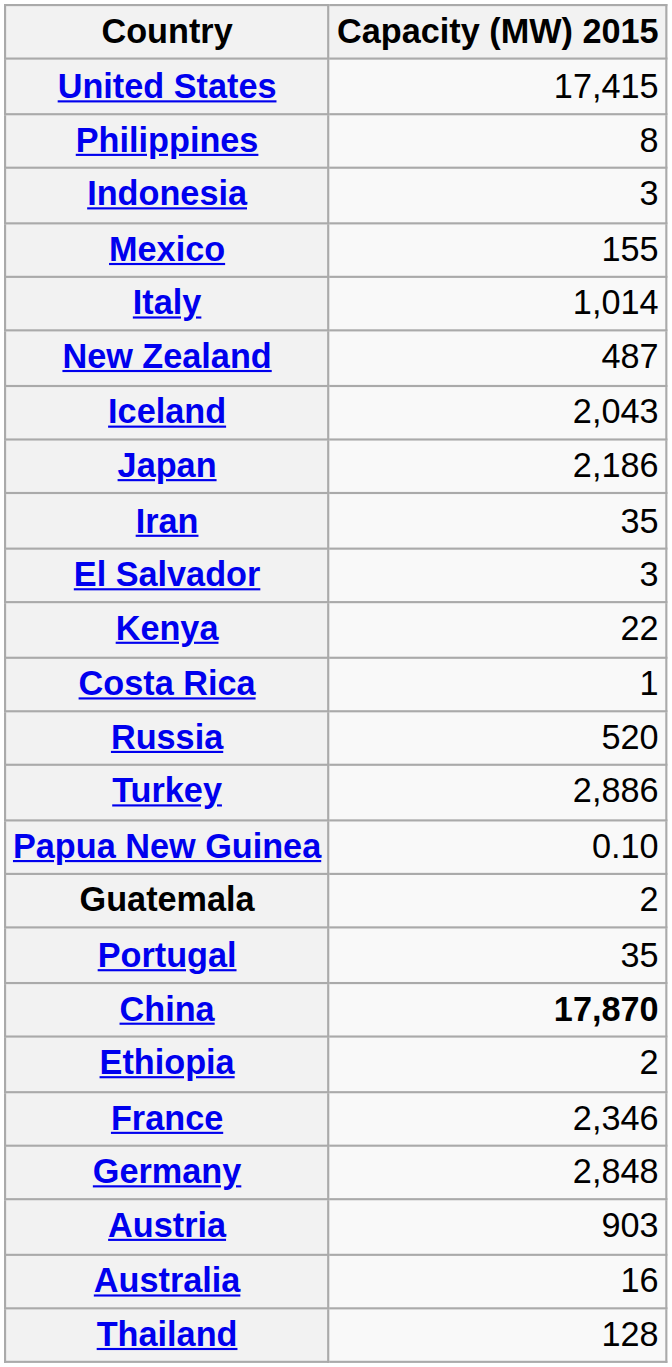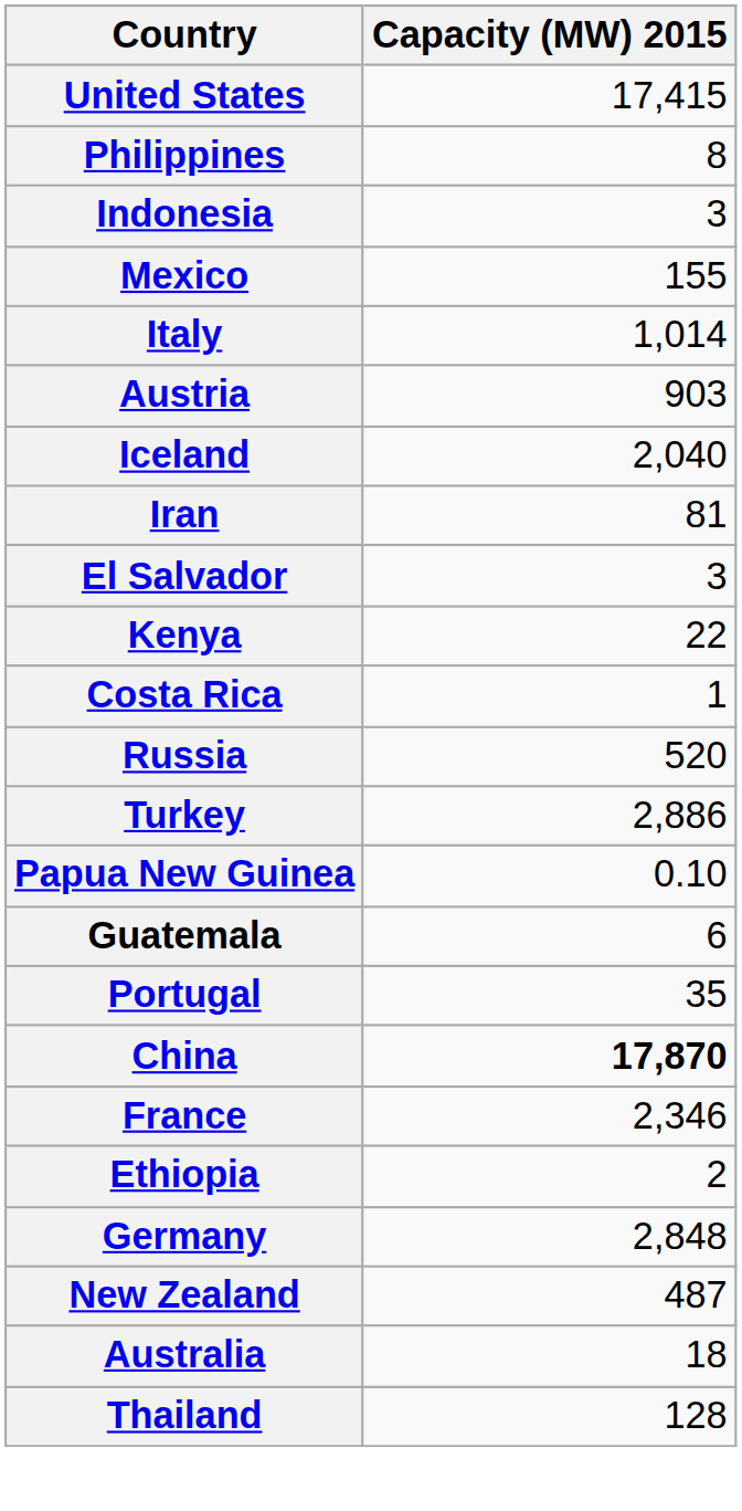rows swapped: New Zealand <-> Austria
Iceland | Capacity (MW) 2015: 2,043 -> 2,040
- row: Japan | 2,186
Iran | Capacity (MW) 2015: 35 -> 81
Guatemala | Capacity (MW) 2015: 2 -> 6
rows swapped: France <-> Ethiopia
Australia | Capacity (MW) 2015: 16 -> 18
